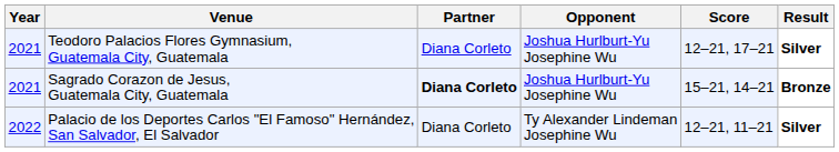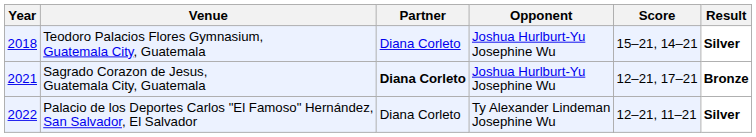Teodoro Palacios Flores Gymnasium, Guatemala City, Guatemala | Year: 2021 -> 2018
Teodoro Palacios Flores Gymnasium, Guatemala City, Guatemala | Score: 12–21, 17–21 -> 15–21, 14–21
Sagrado Corazon de Jesus, Guatemala City, Guatemala | Score: 15–21, 14–21 -> 12–21, 17–21
